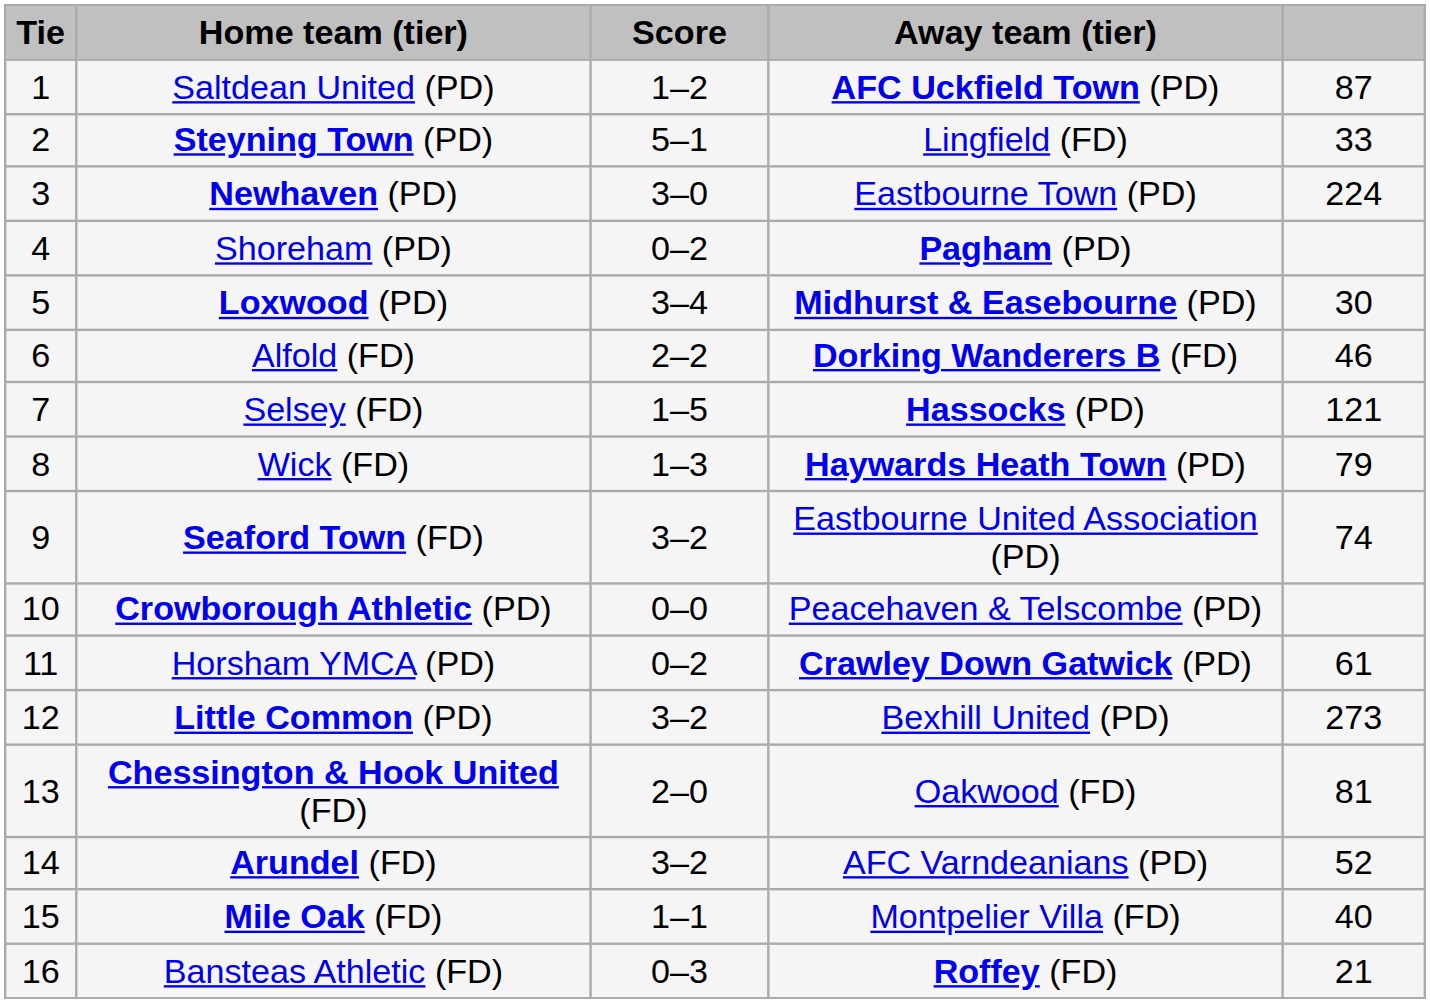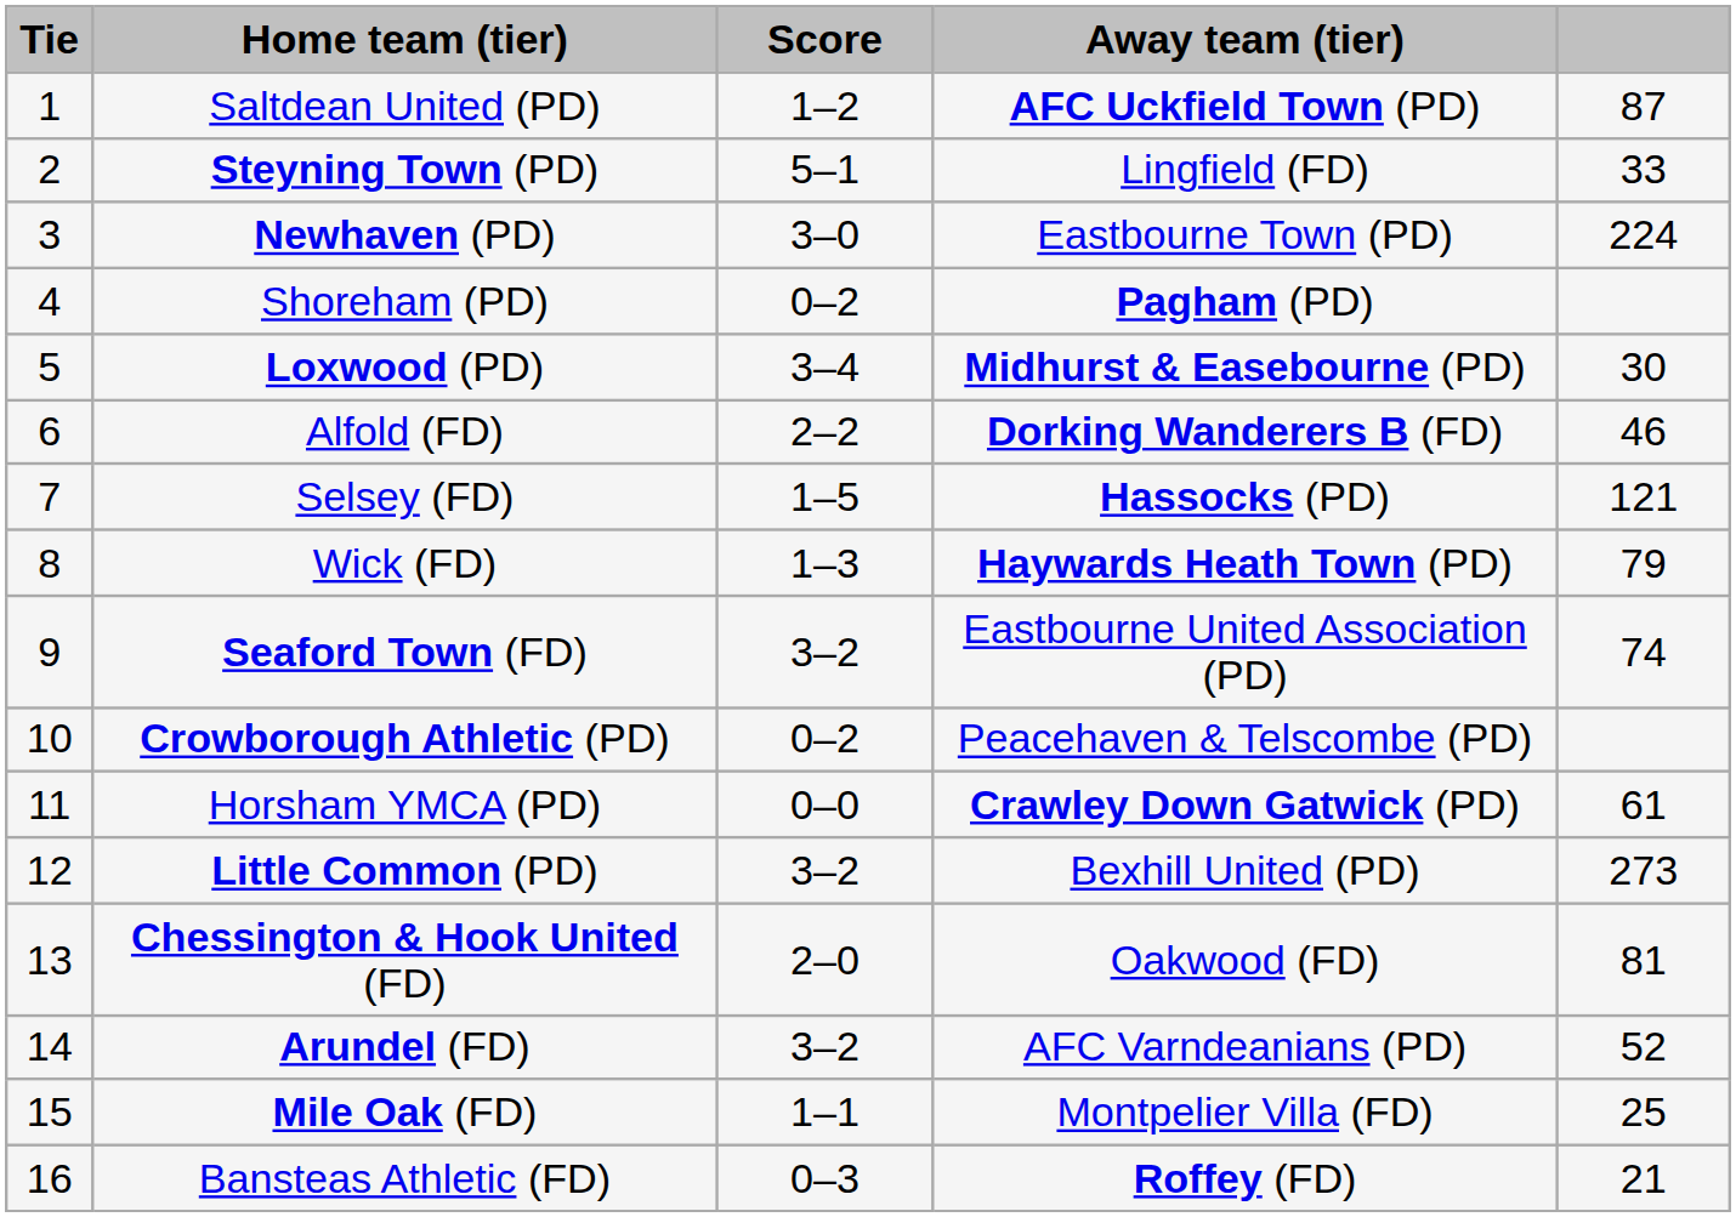Crowborough Athletic (PD) | Score: 0–0 -> 0–2
Horsham YMCA (PD) | Score: 0–2 -> 0–0
Mile Oak (FD) | column 5: 40 -> 25
